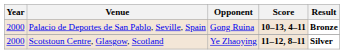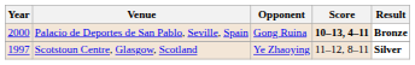Scotstoun Centre, Glasgow, Scotland | Year: 2000 -> 1997
Scotstoun Centre, Glasgow, Scotland | Score: bold -> normal
